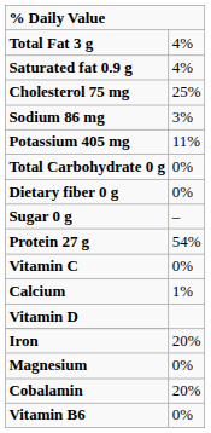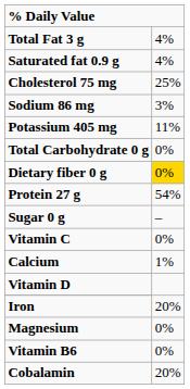Dietary fiber 0 g | column 2: no background -> gold background
rows swapped: Sugar 0 g <-> Protein 27 g
rows swapped: Cobalamin <-> Vitamin B6
